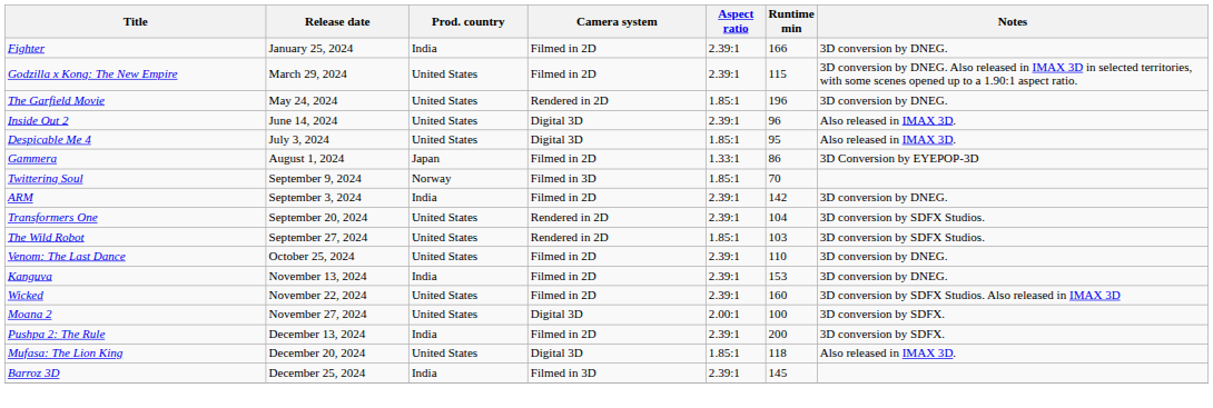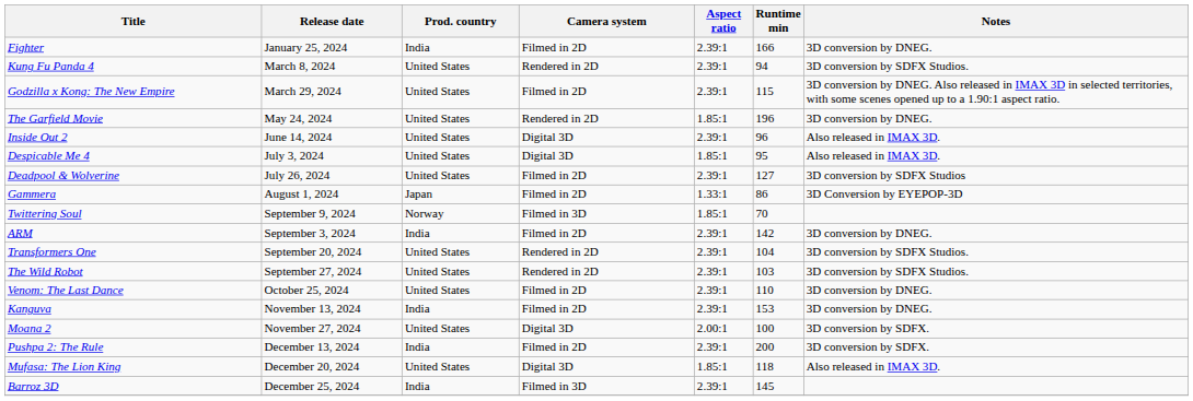+ row: Kung Fu Panda 4 | March 8, 2024 | United States | Rendered in 2D | 2.39:1 | 94 | 3D conversion by SDFX Studios.
+ row: Deadpool & Wolverine | July 26, 2024 | United States | Filmed in 2D | 2.39:1 | 127 | 3D conversion by SDFX Studios
The Wild Robot | Aspect ratio: 1.85:1 -> 2.39:1
- row: Wicked | November 22, 2024 | United States | Filmed in 2D | 2.39:1 | 160 | 3D conversion by SDFX Studios. Also released in IMAX 3D
